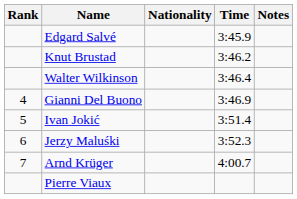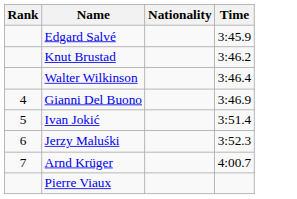- column: Notes
